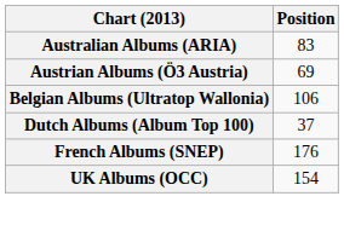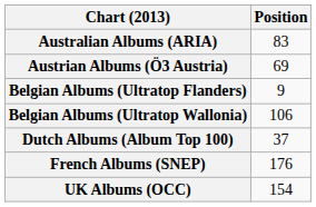+ row: Belgian Albums (Ultratop Flanders) | 9
